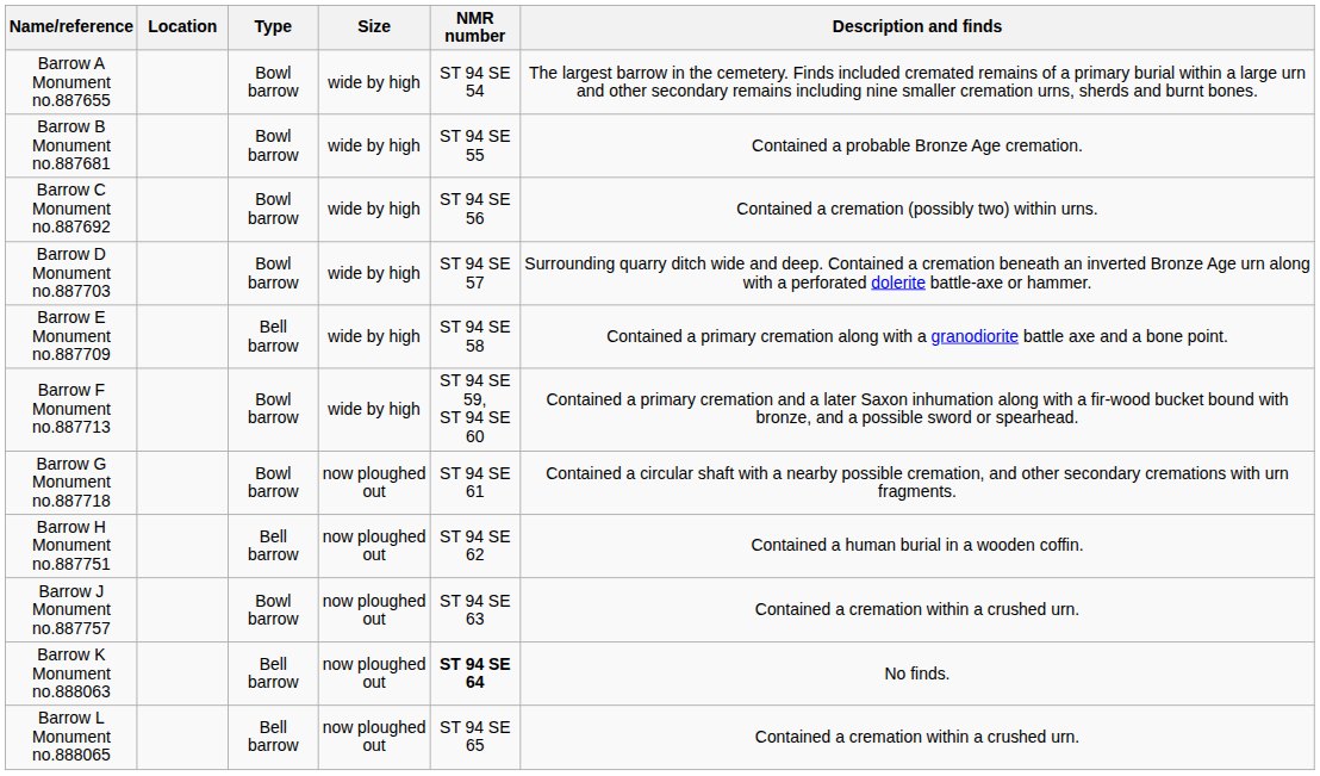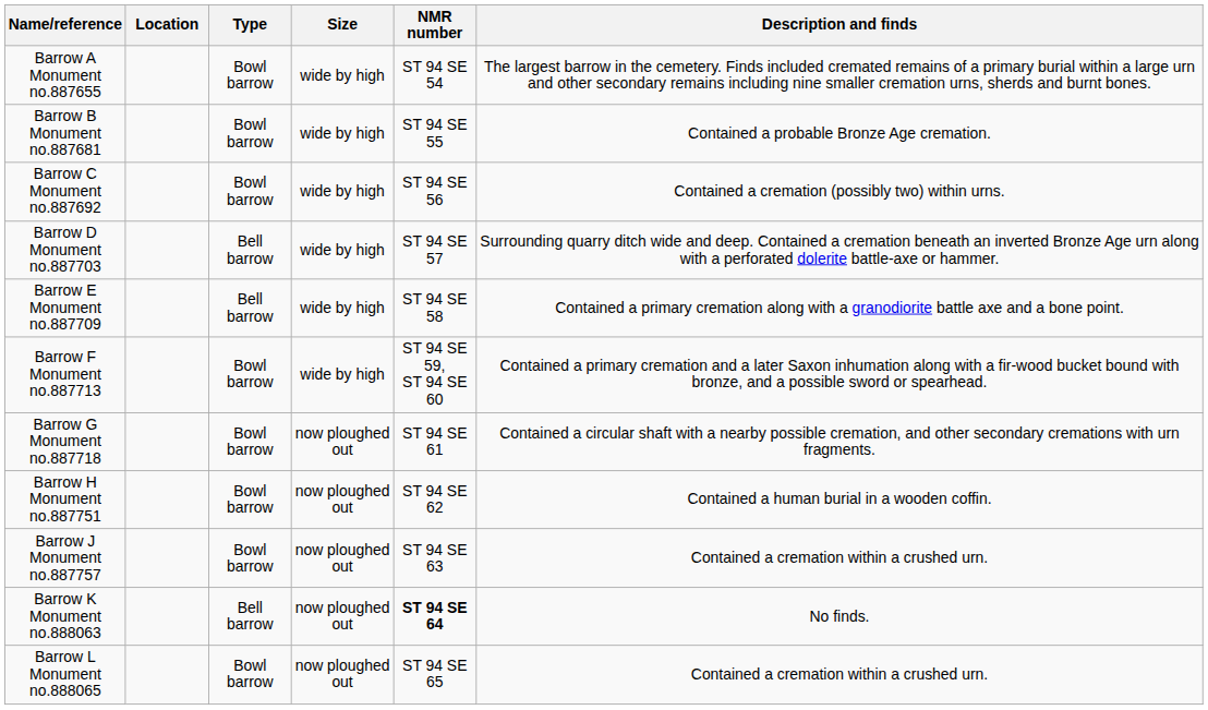Barrow D Monument no.887703 | Type: Bowl barrow -> Bell barrow
Barrow H Monument no.887751 | Type: Bell barrow -> Bowl barrow
Barrow L Monument no.888065 | Type: Bell barrow -> Bowl barrow
